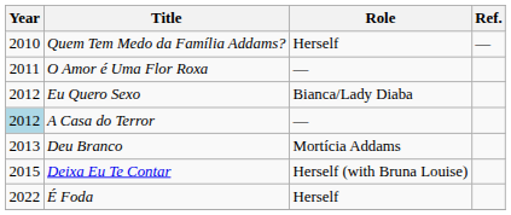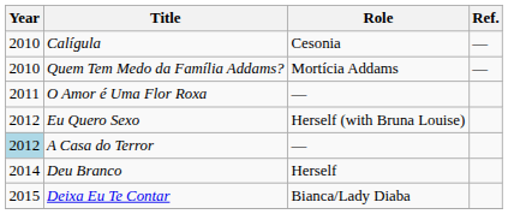+ row: 2010 | Calígula | Cesonia | —
Quem Tem Medo da Família Addams? | Role: Herself -> Mortícia Addams
Eu Quero Sexo | Role: Bianca/Lady Diaba -> Herself (with Bruna Louise)
Deu Branco | Year: 2013 -> 2014
Deu Branco | Role: Mortícia Addams -> Herself
Deixa Eu Te Contar | Role: Herself (with Bruna Louise) -> Bianca/Lady Diaba
- row: 2022 | É Foda | Herself
